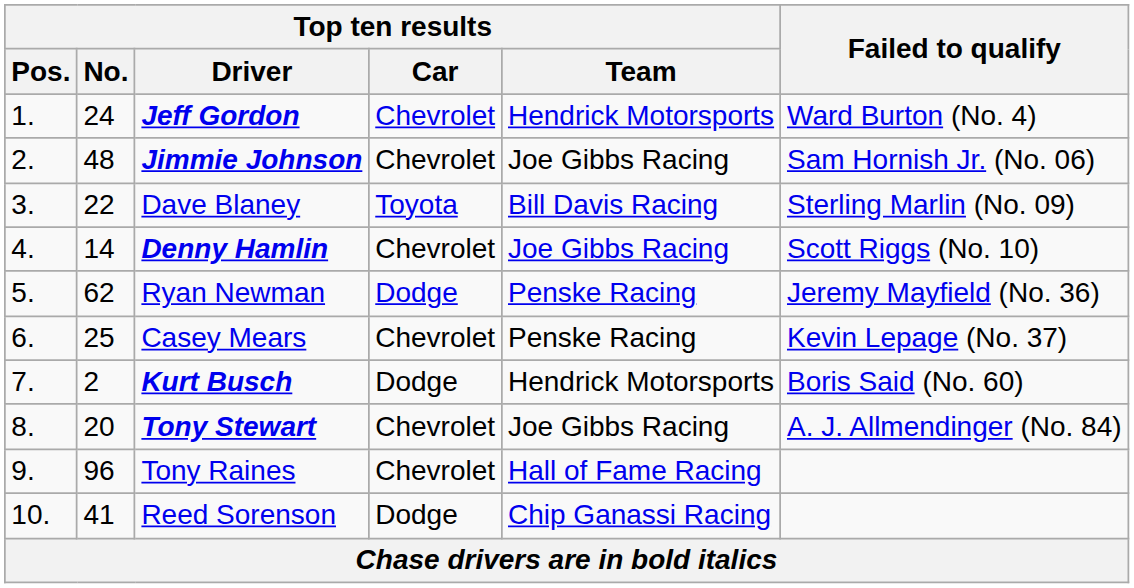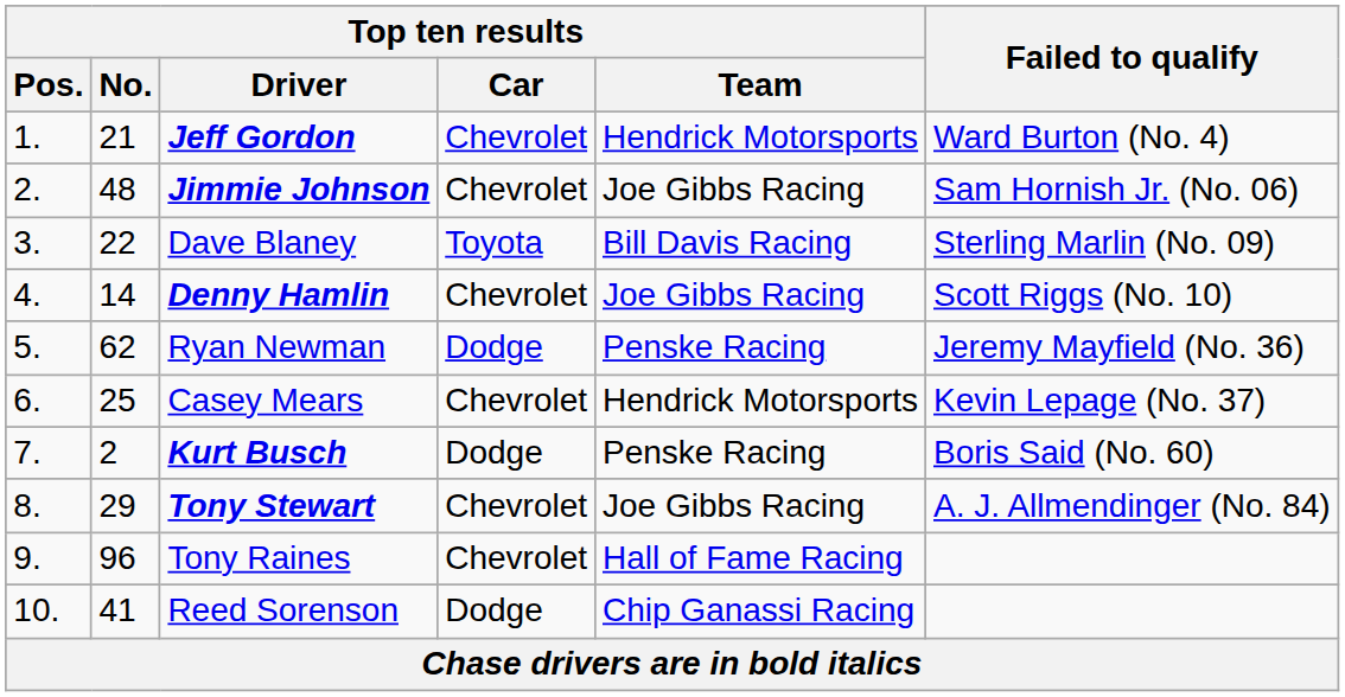Jeff Gordon | Top ten results / No.: 24 -> 21
Casey Mears | Top ten results / Team: Penske Racing -> Hendrick Motorsports
Kurt Busch | Top ten results / Team: Hendrick Motorsports -> Penske Racing
Tony Stewart | Top ten results / No.: 20 -> 29
